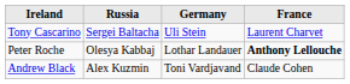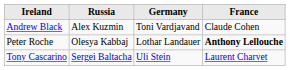rows swapped: Andrew Black <-> Tony Cascarino
